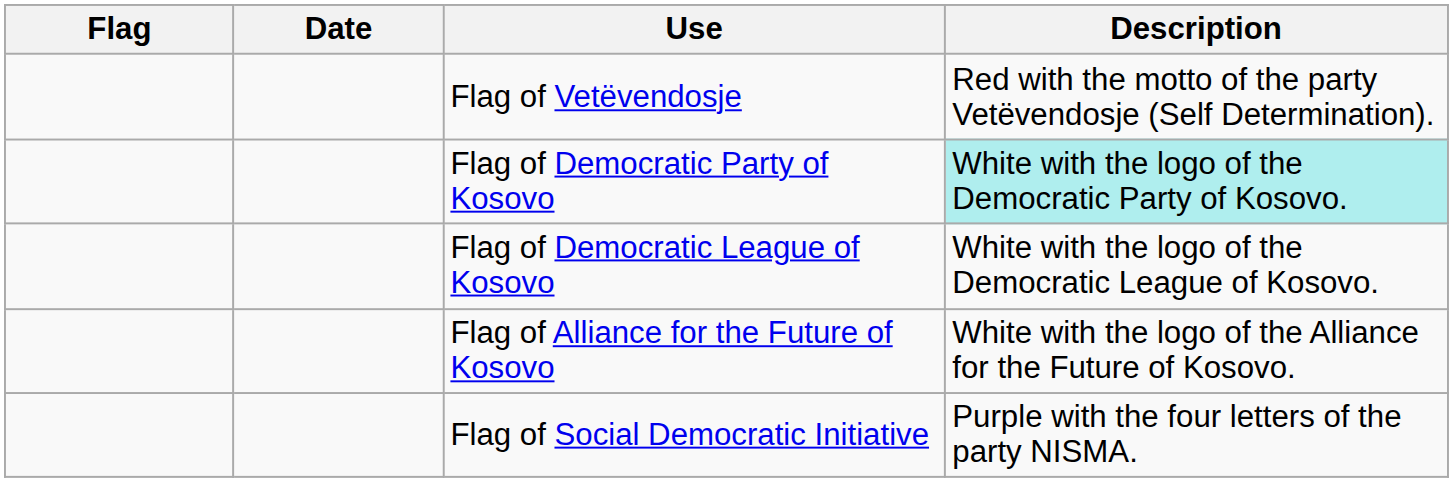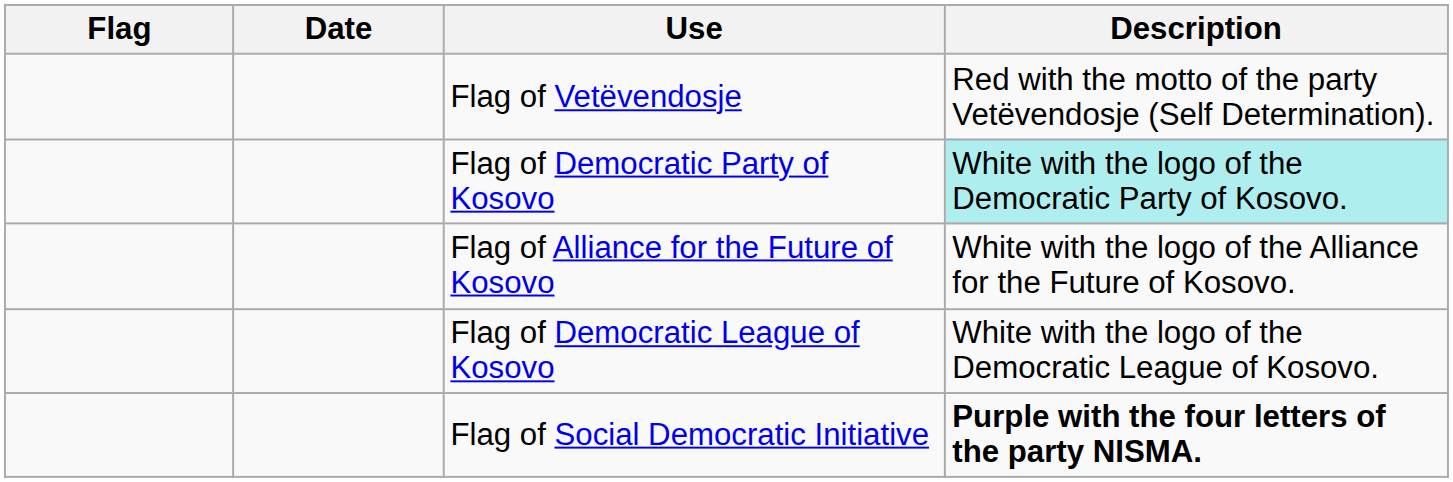rows swapped: Flag of Democratic League of Kosovo <-> Flag of Alliance for the Future of Kosovo
Flag of Social Democratic Initiative | Description: normal -> bold
